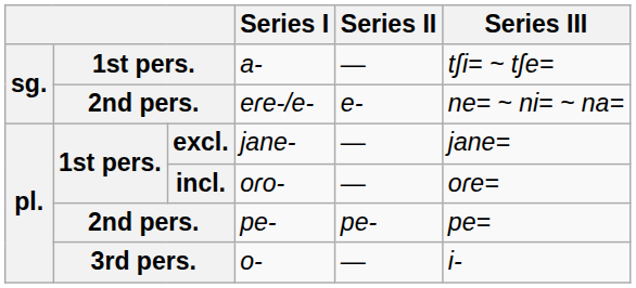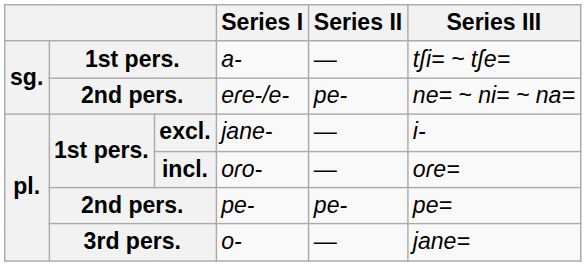eɾe-/e- | Series II: e- -> pe-
jane- | Series III: jane= -> i-
o- | Series III: i- -> jane=
